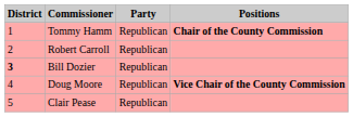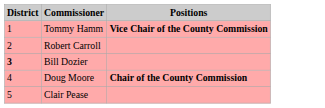- column: Party | Republican | Republican | Republican | Republican | Republican
Tommy Hamm | Positions: Chair of the County Commission -> Vice Chair of the County Commission
Doug Moore | Positions: Vice Chair of the County Commission -> Chair of the County Commission
